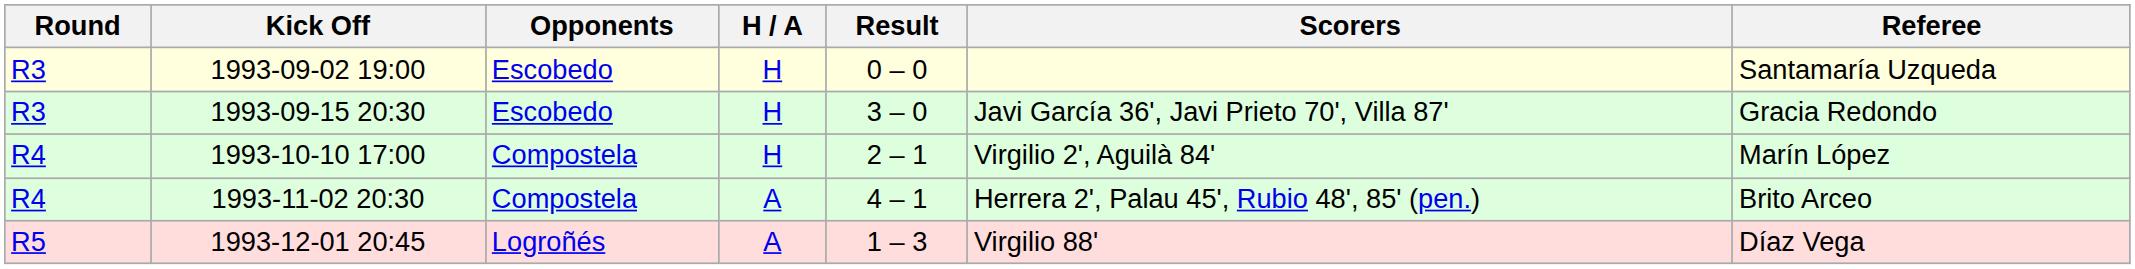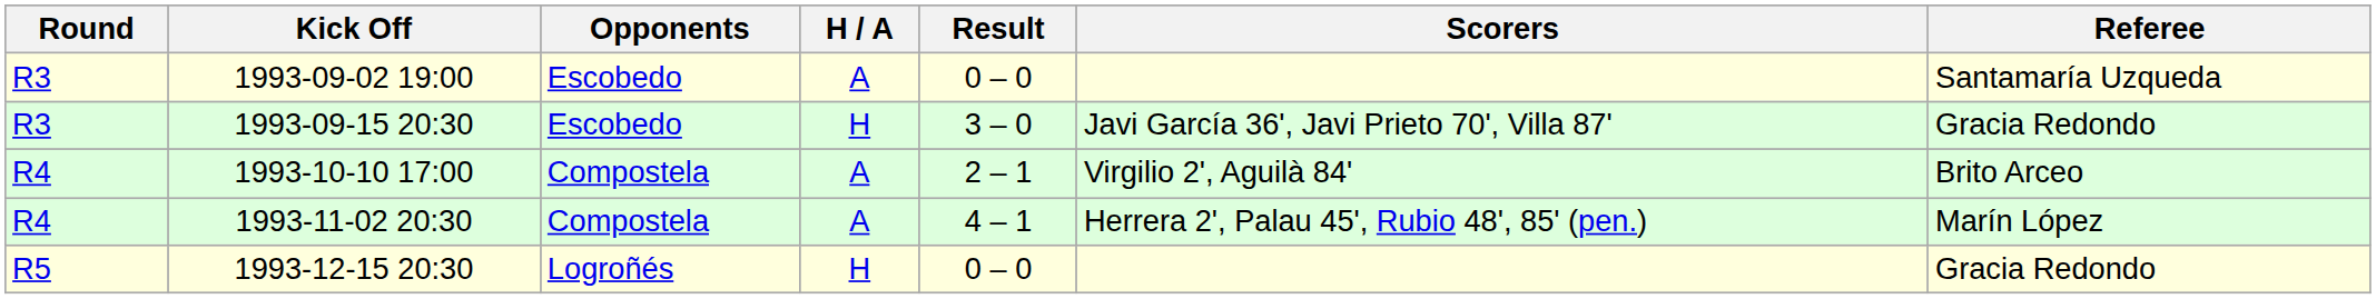1993-09-02 19:00 | H / A: H -> A
1993-10-10 17:00 | H / A: H -> A
1993-10-10 17:00 | Referee: Marín López -> Brito Arceo
1993-11-02 20:30 | Referee: Brito Arceo -> Marín López
- row: R5 | 1993-12-01 20:45 | Logroñés | A | 1 – 3 | Virgilio 88' | Díaz Vega
+ row: R5 | 1993-12-15 20:30 | Logroñés | H | 0 – 0 | Gracia Redondo
